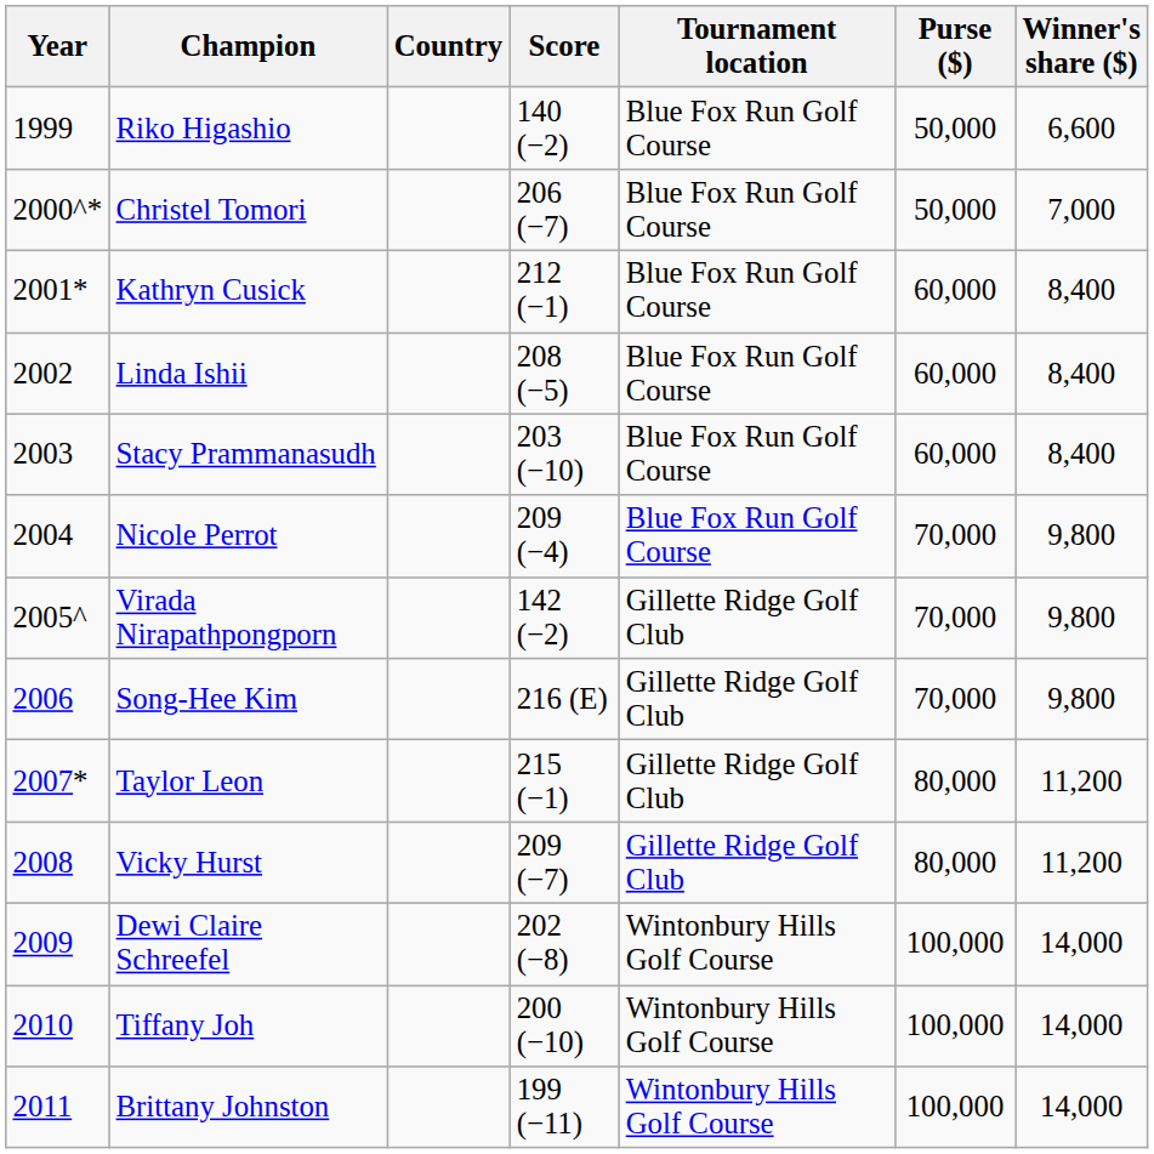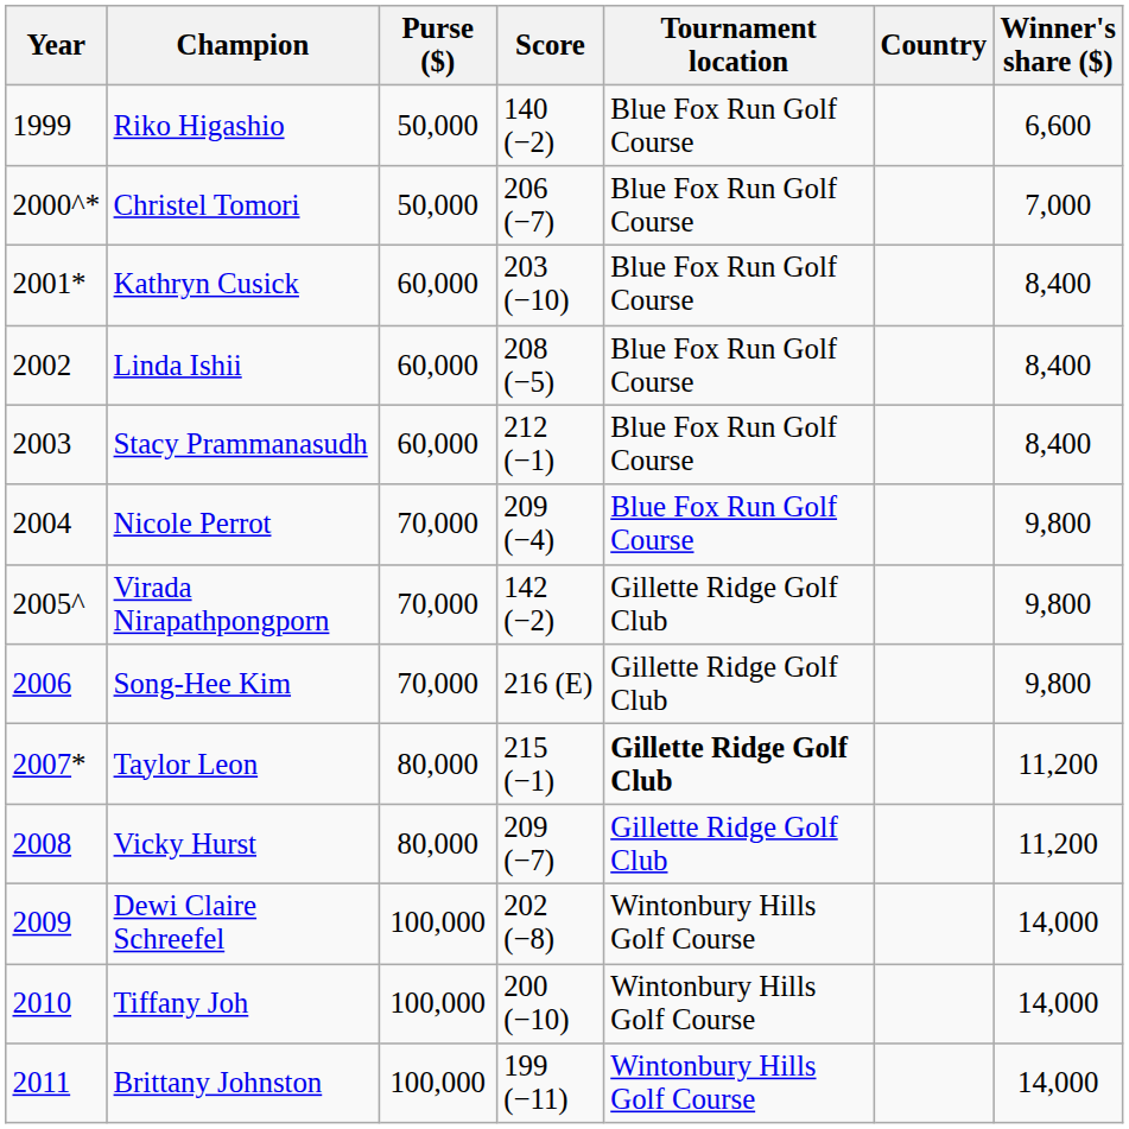columns swapped: Country <-> Purse ($)
Kathryn Cusick | Score: 212 (−1) -> 203 (−10)
Stacy Prammanasudh | Score: 203 (−10) -> 212 (−1)
Taylor Leon | Tournament location: normal -> bold
